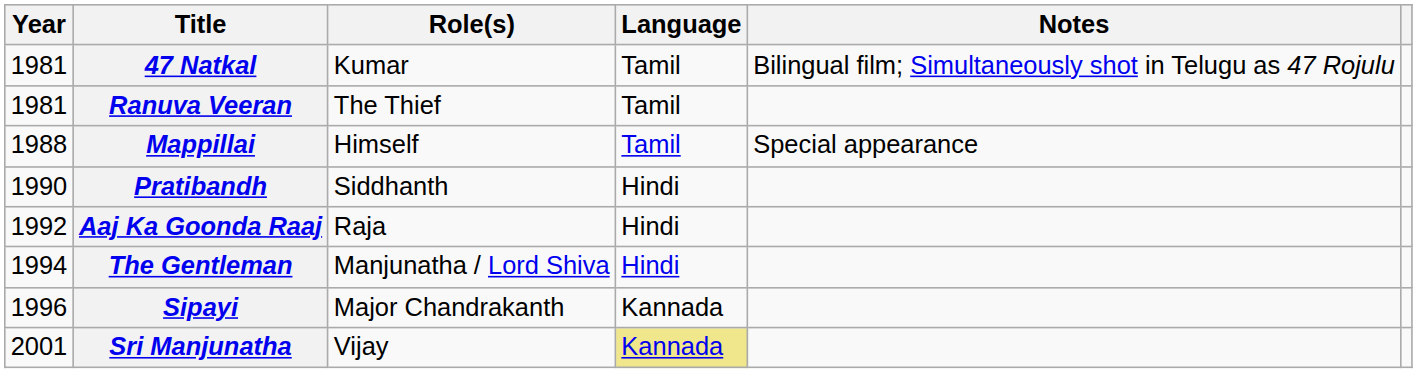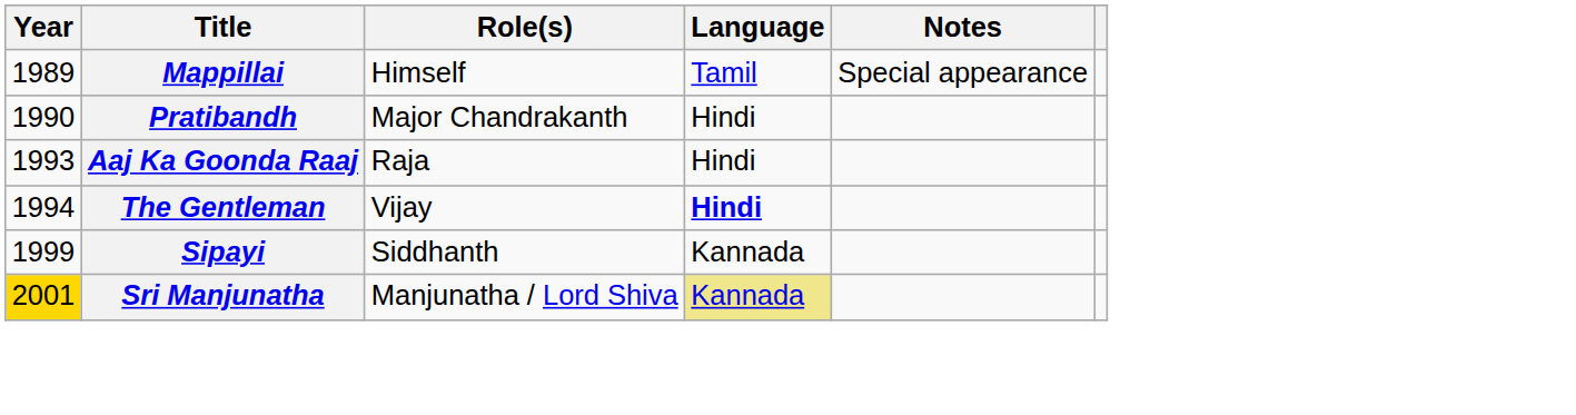- row: 1981 | 47 Natkal | Kumar | Tamil | Bilingual film; Simultaneously shot in Telugu as 47 Rojulu
- row: 1981 | Ranuva Veeran | The Thief | Tamil
Mappillai | Year: 1988 -> 1989
Pratibandh | Role(s): Siddhanth -> Major Chandrakanth
Aaj Ka Goonda Raaj | Year: 1992 -> 1993
The Gentleman | Role(s): Manjunatha / Lord Shiva -> Vijay
The Gentleman | Language: normal -> bold
Sipayi | Year: 1996 -> 1999
Sipayi | Role(s): Major Chandrakanth -> Siddhanth
Sri Manjunatha | Year: no background -> gold background
Sri Manjunatha | Role(s): Vijay -> Manjunatha / Lord Shiva
